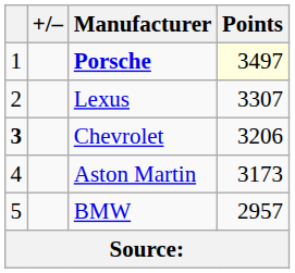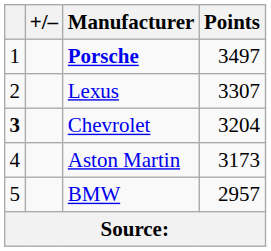Porsche | Points: lightyellow background -> no background
Chevrolet | Points: 3206 -> 3204
